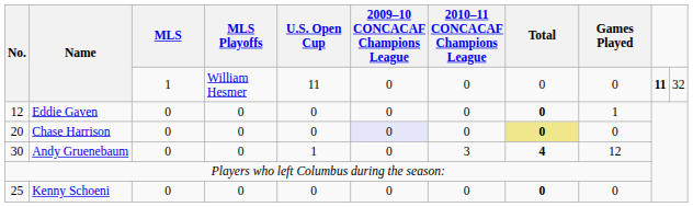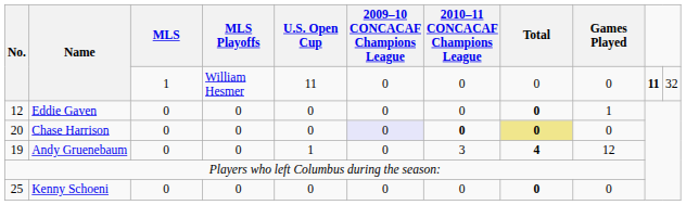Chase Harrison | 2010–11 CONCACAF Champions League: normal -> bold
Andy Gruenebaum | No.: 30 -> 19
